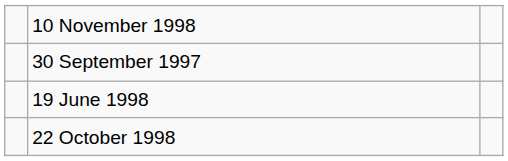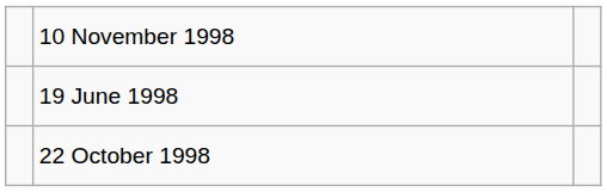- row: 30 September 1997
